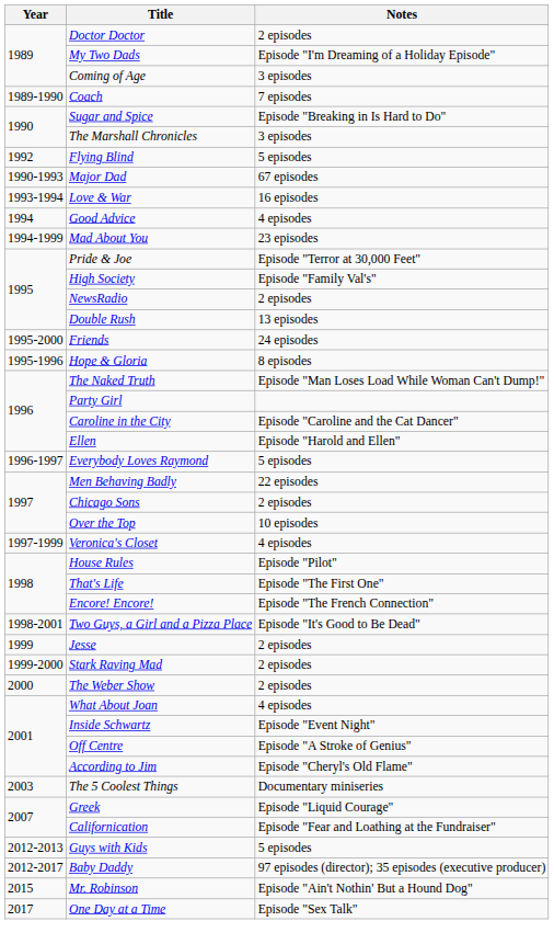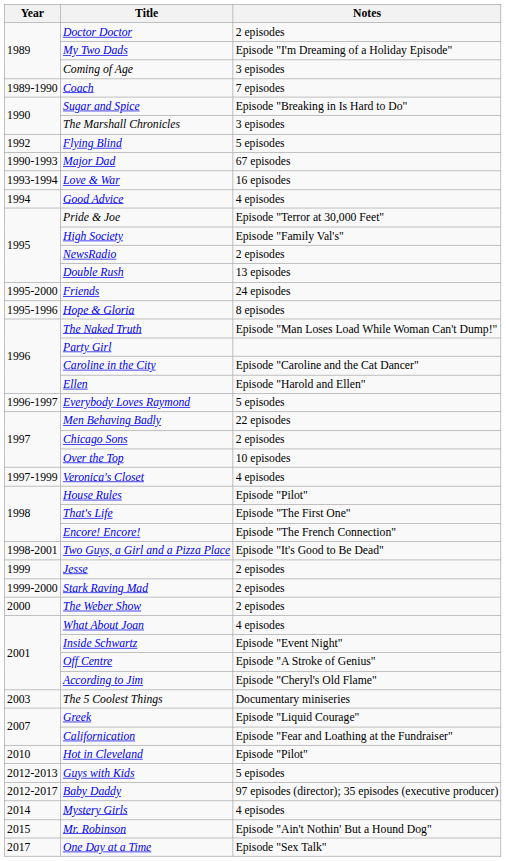- row: 1994-1999 | Mad About You | 23 episodes
+ row: 2010 | Hot in Cleveland | Episode "Pilot"
+ row: 2014 | Mystery Girls | 4 episodes
